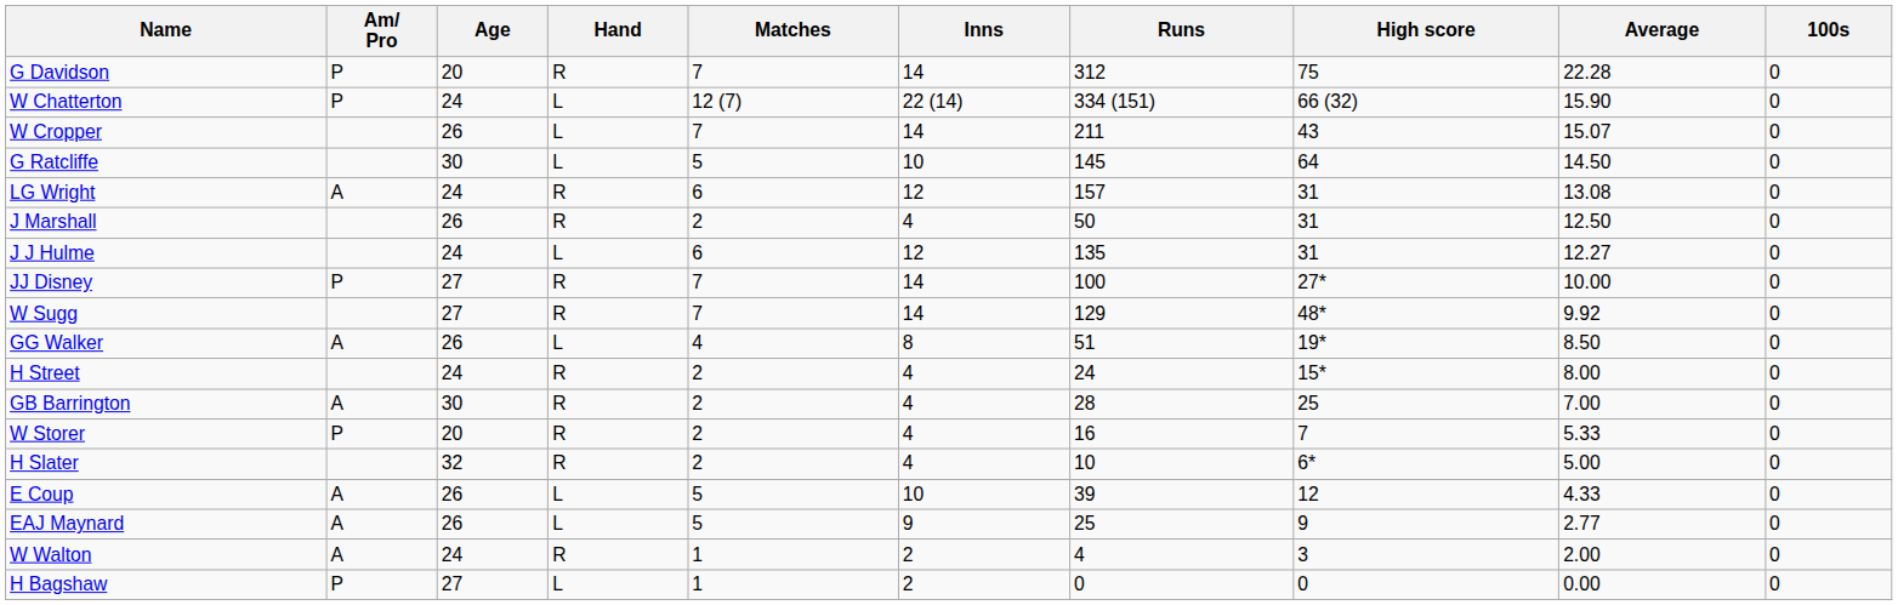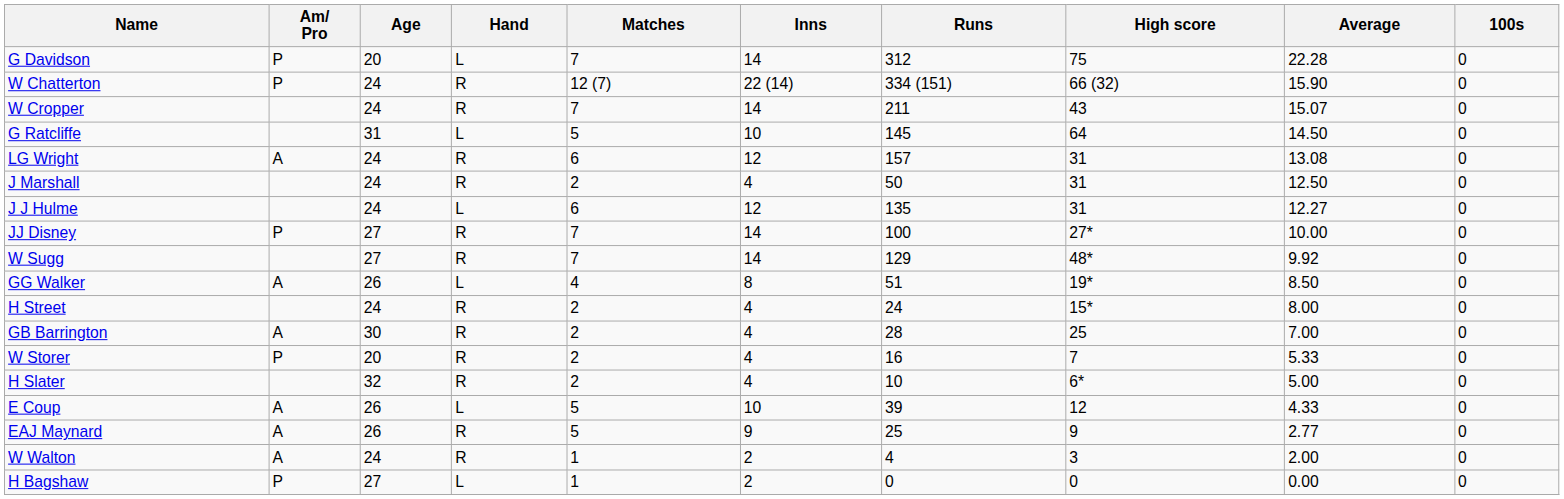G Davidson | Hand: R -> L
W Chatterton | Hand: L -> R
W Cropper | Age: 26 -> 24
W Cropper | Hand: L -> R
G Ratcliffe | Age: 30 -> 31
J Marshall | Age: 26 -> 24
EAJ Maynard | Hand: L -> R
